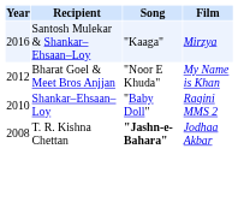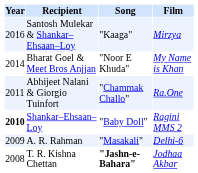Bharat Goel & Meet Bros Anjjan | Year: 2012 -> 2014
+ row: 2011 | Abhijeet Nalani & Giorgio Tuinfort | "Chammak Challo" | Ra.One
Shankar–Ehsaan–Loy | Year: normal -> bold
+ row: 2009 | A. R. Rahman | "Masakali" | Delhi-6
